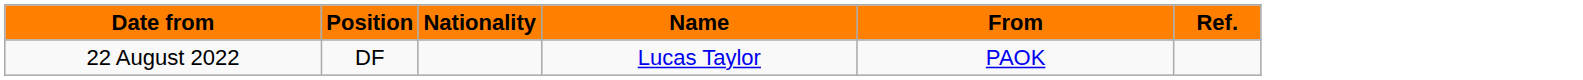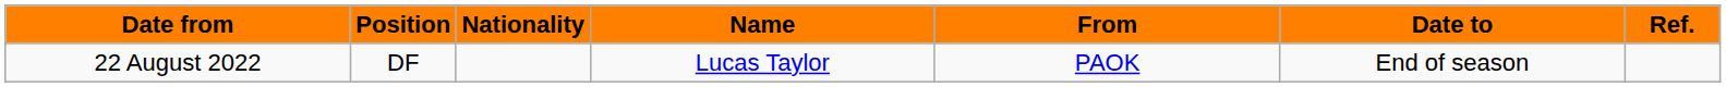+ column: Date to | End of season
